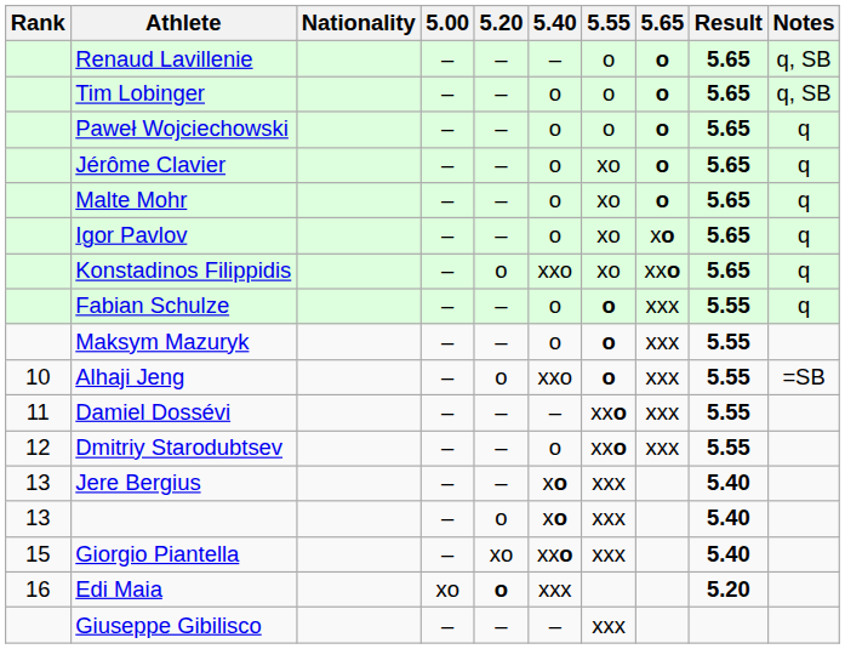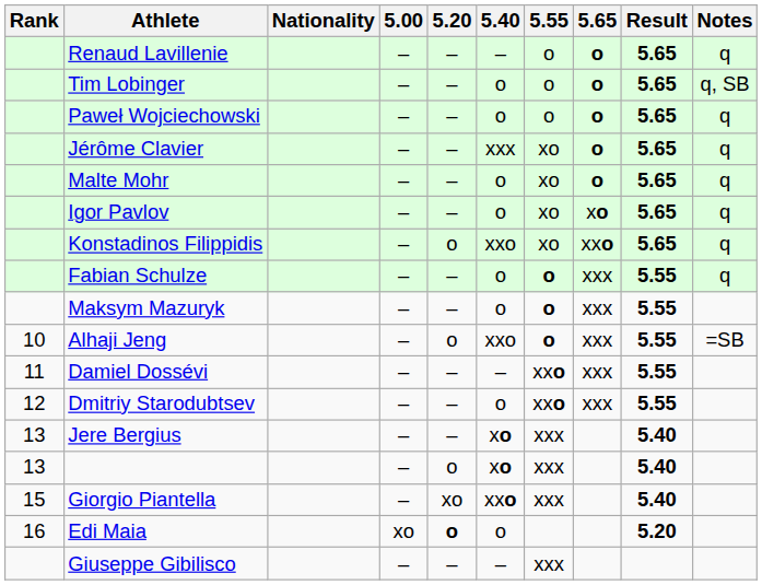Renaud Lavillenie | Notes: q, SB -> q
Jérôme Clavier | 5.40: o -> xxx
Edi Maia | 5.40: xxx -> o
